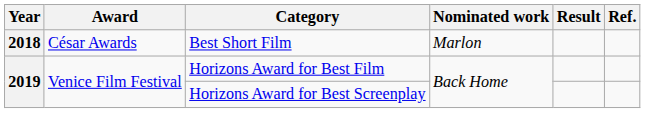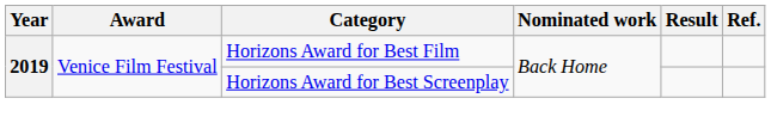- row: 2018 | César Awards | Best Short Film | Marlon
